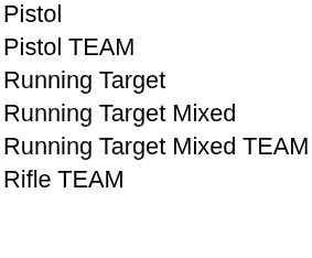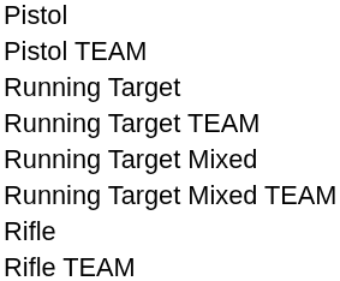+ row: Running Target TEAM
+ row: Rifle
